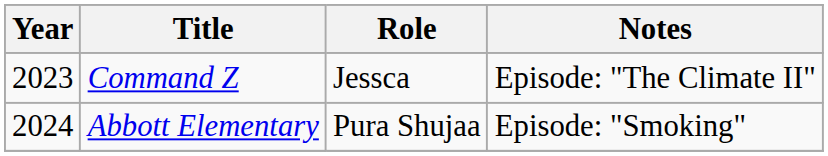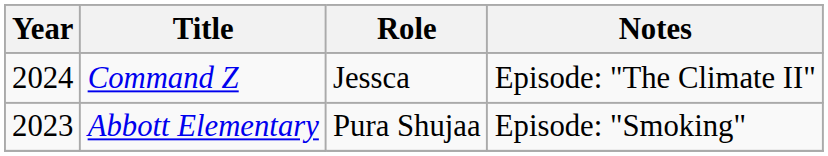Command Z | Year: 2023 -> 2024
Abbott Elementary | Year: 2024 -> 2023
